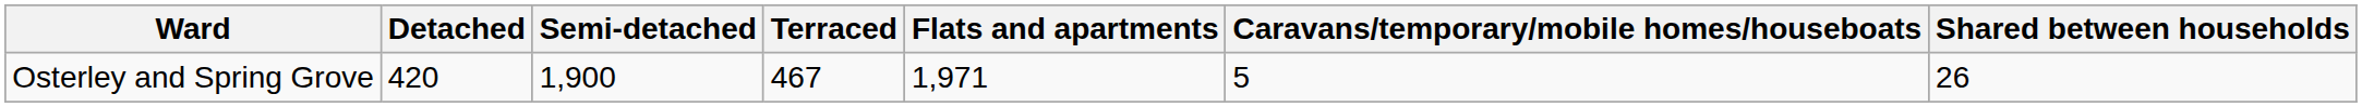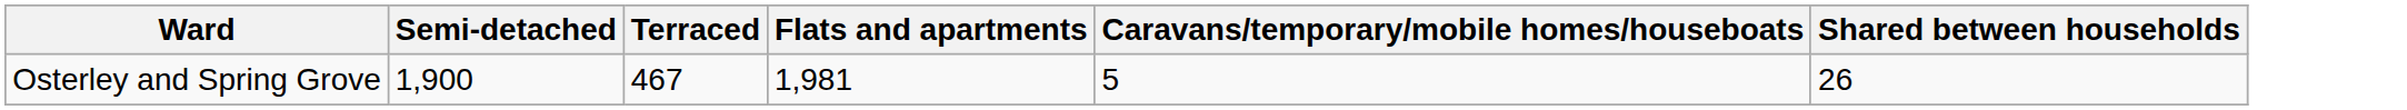- column: Detached | 420
Osterley and Spring Grove | Flats and apartments: 1,971 -> 1,981
